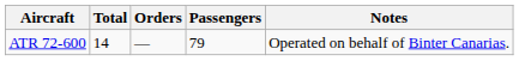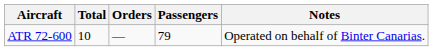ATR 72-600 | Total: 14 -> 10
